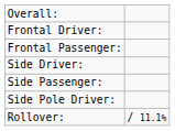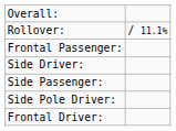rows swapped: Frontal Driver: <-> Rollover:
